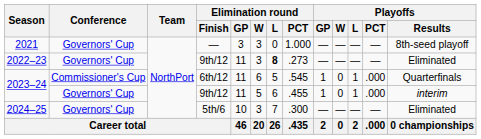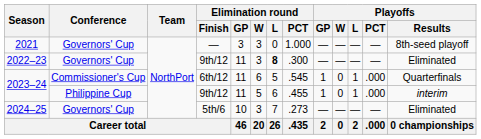2022–23 | Elimination round / PCT: .273 -> .300
2023–24 / 9th/12 | Conference: Governors' Cup -> Philippine Cup
2024–25 | Elimination round / PCT: .300 -> .273
